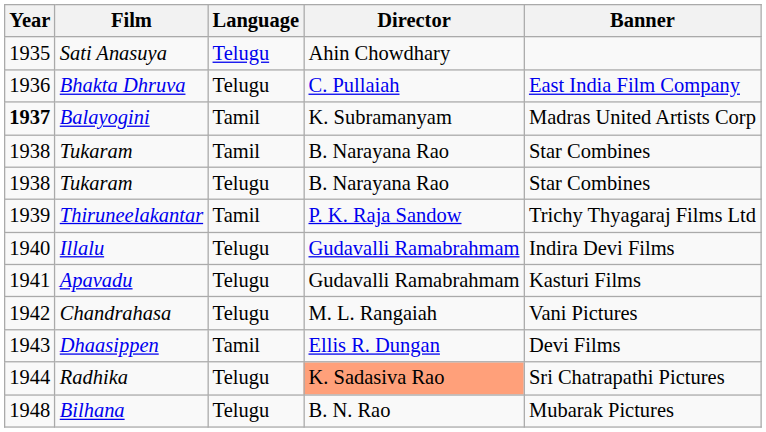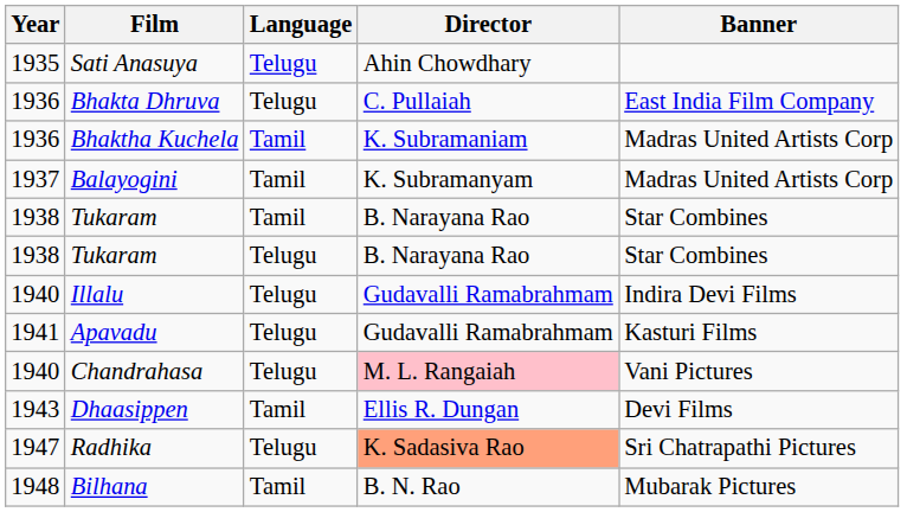+ row: 1936 | Bhaktha Kuchela | Tamil | K. Subramaniam | Madras United Artists Corp
Balayogini | Year: bold -> normal
- row: 1939 | Thiruneelakantar | Tamil | P. K. Raja Sandow | Trichy Thyagaraj Films Ltd
Chandrahasa | Year: 1942 -> 1940
Chandrahasa | Director: no background -> pink background
Radhika | Year: 1944 -> 1947
+ row: 1948 | Bilhana | Tamil | B. N. Rao | Mubarak Pictures
- row: 1948 | Bilhana | Telugu | B. N. Rao | Mubarak Pictures
